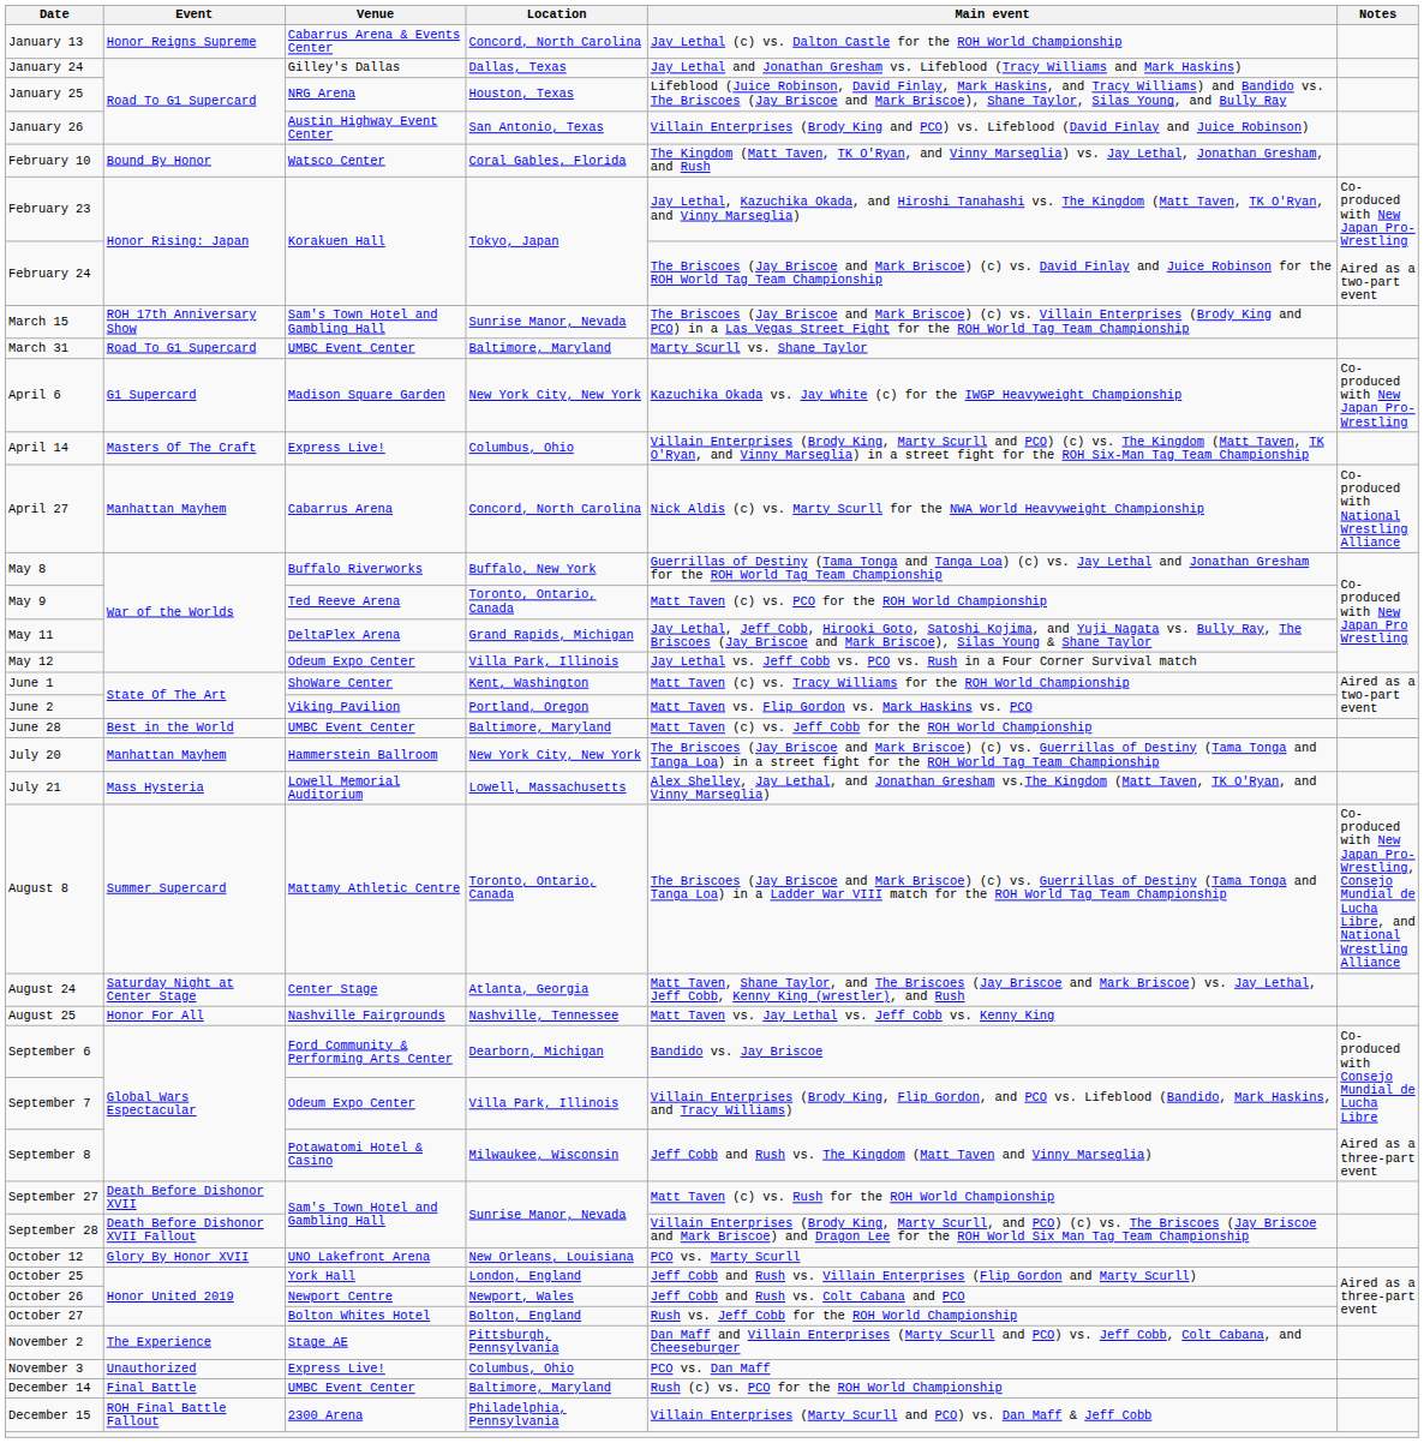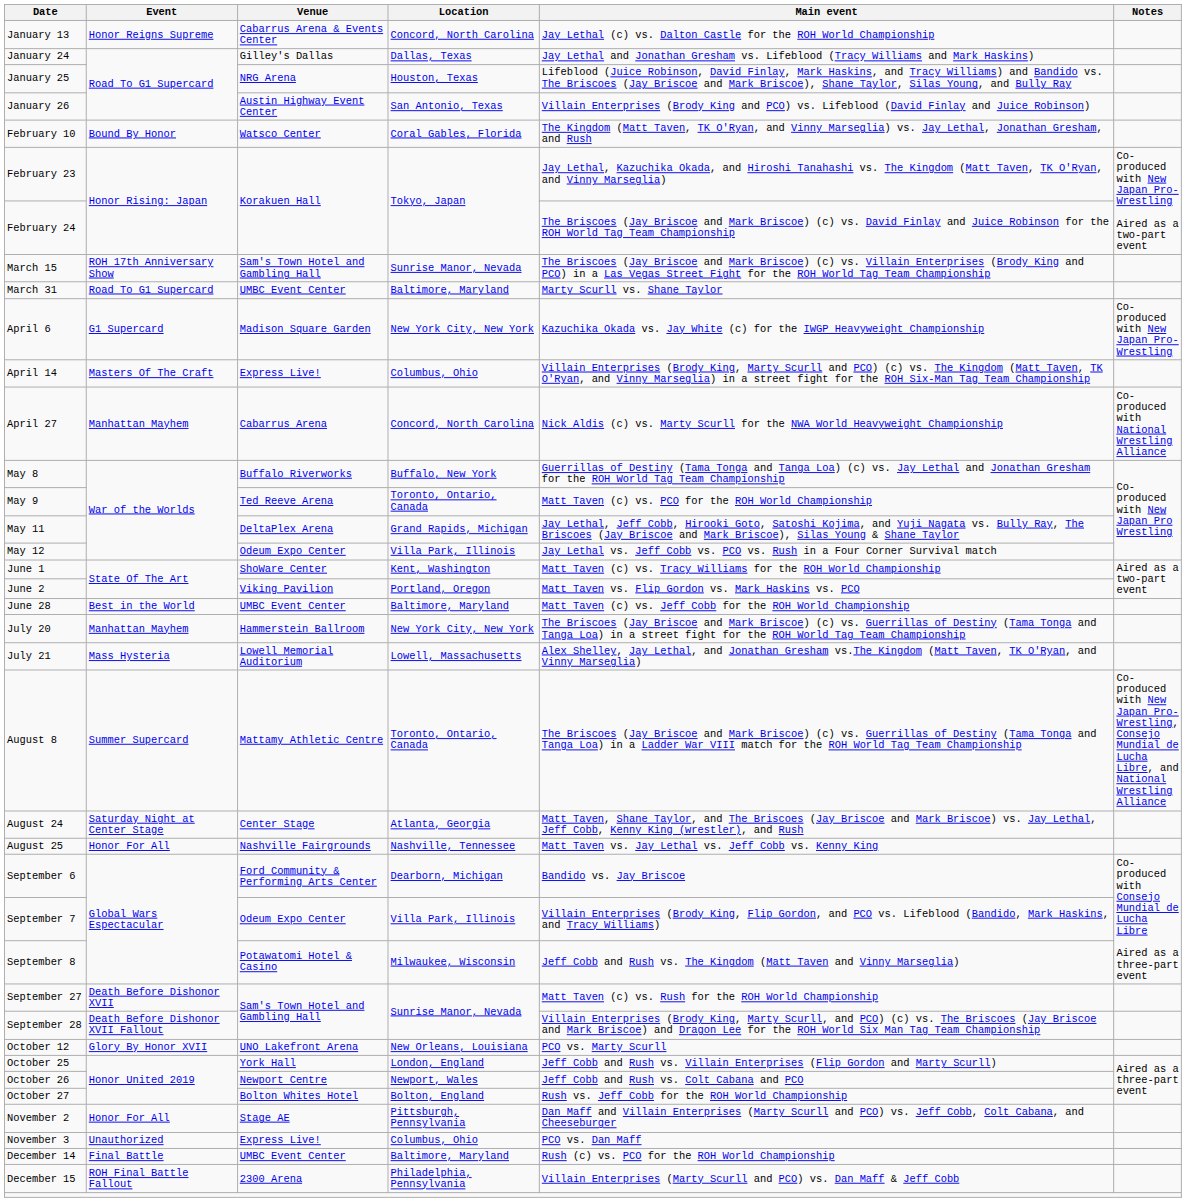November 2 | Event: The Experience -> Honor For All
